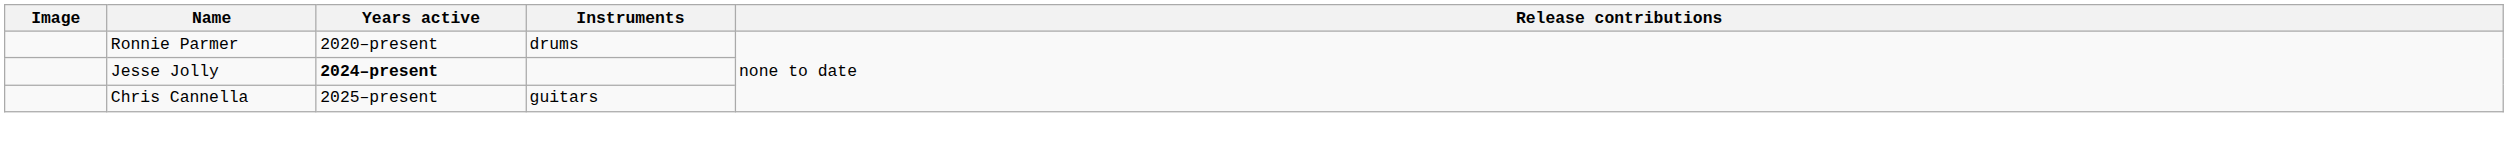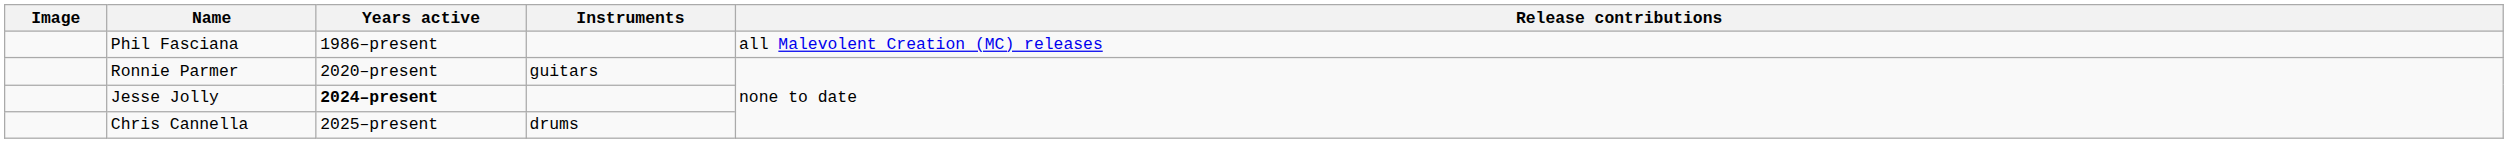+ row: Phil Fasciana | 1986–present | all Malevolent Creation (MC) releases
Ronnie Parmer | Instruments: drums -> guitars
Chris Cannella | Instruments: guitars -> drums
